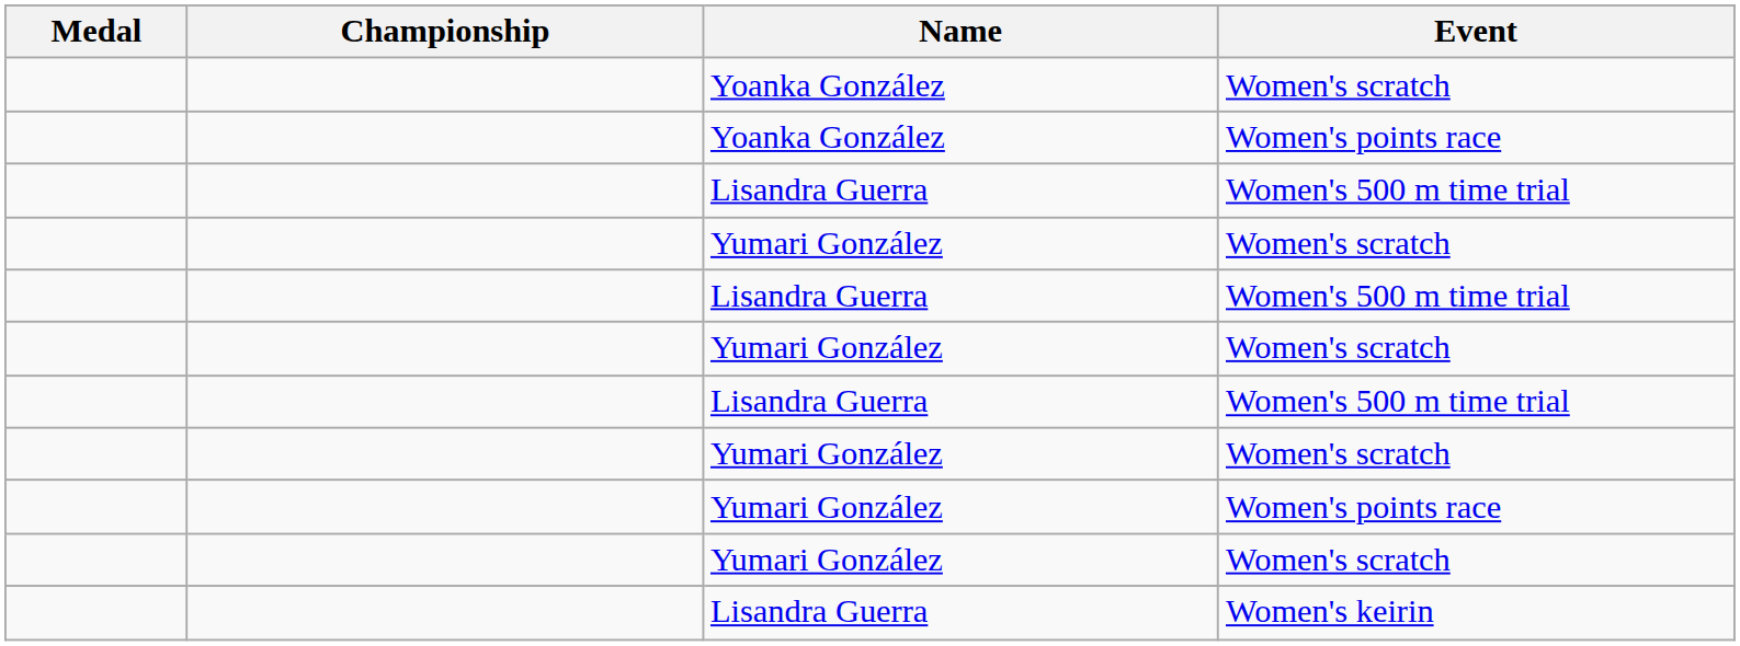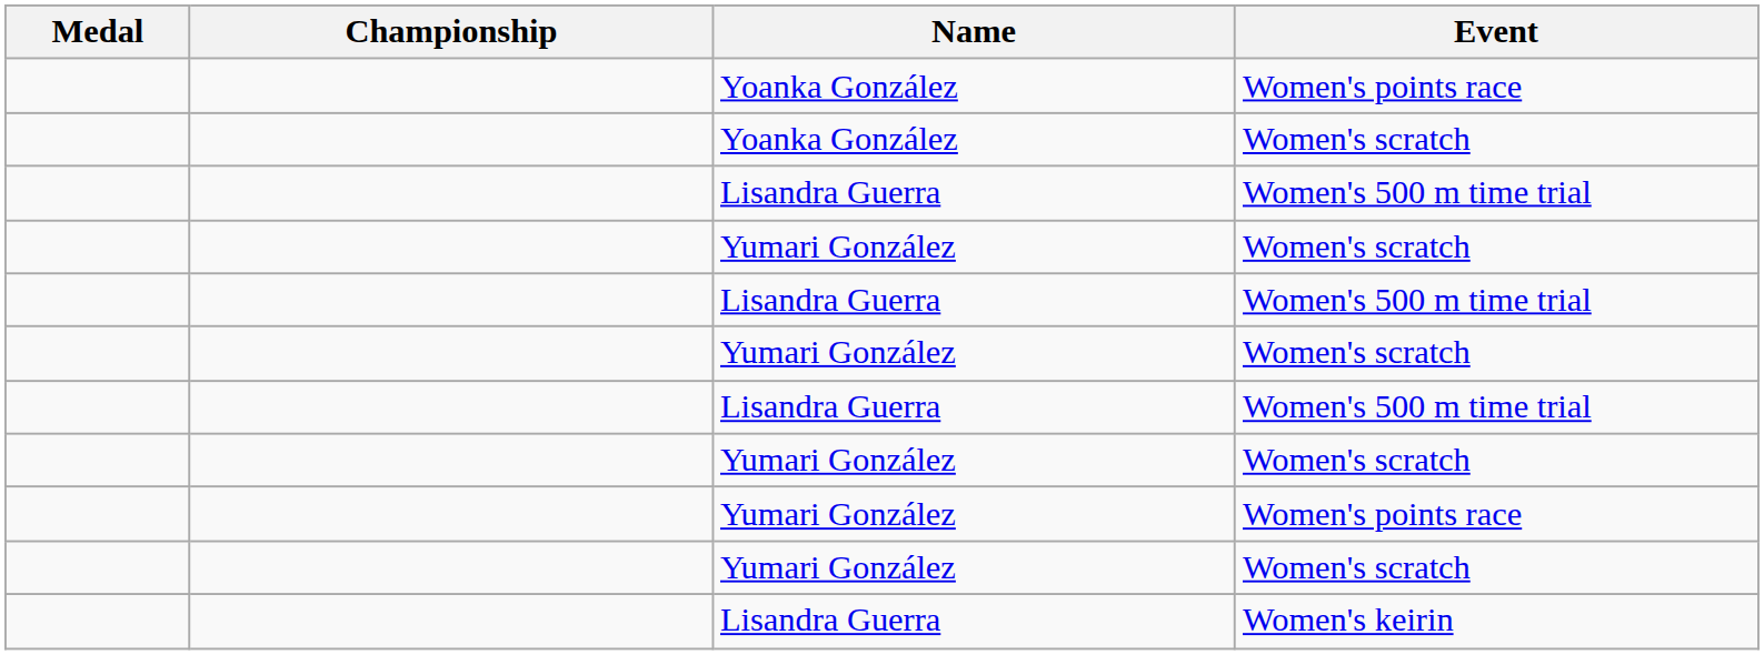rows swapped: Yoanka González / Women's points race <-> Yoanka González / Women's scratch
